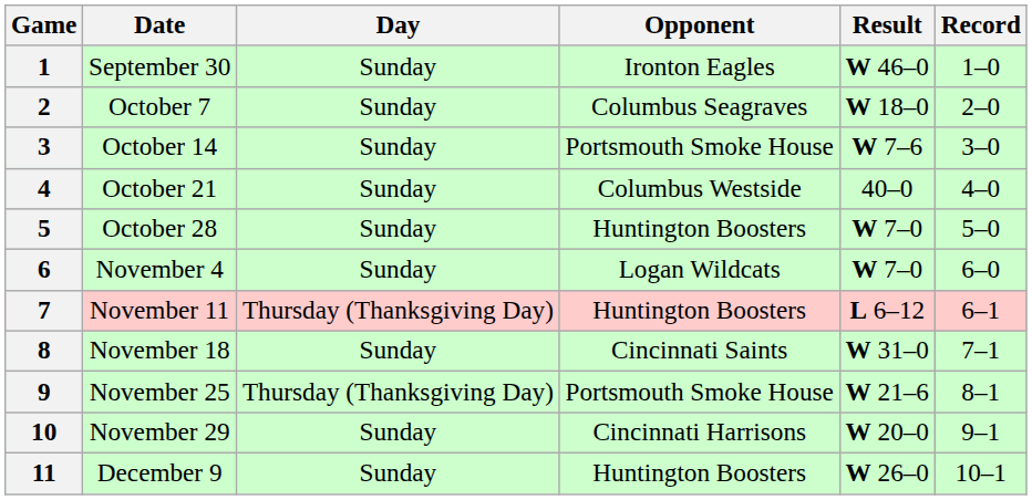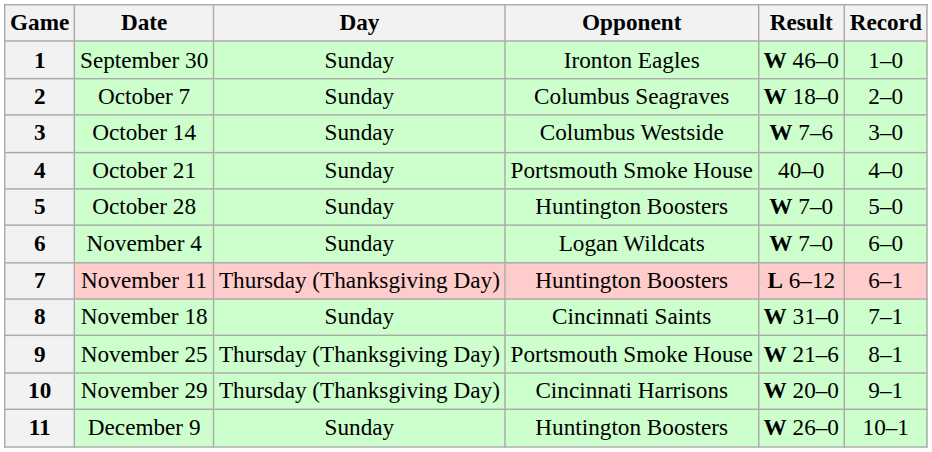3 | Opponent: Portsmouth Smoke House -> Columbus Westside
4 | Opponent: Columbus Westside -> Portsmouth Smoke House
10 | Day: Sunday -> Thursday (Thanksgiving Day)
